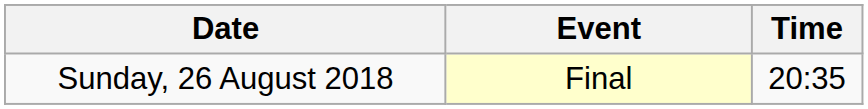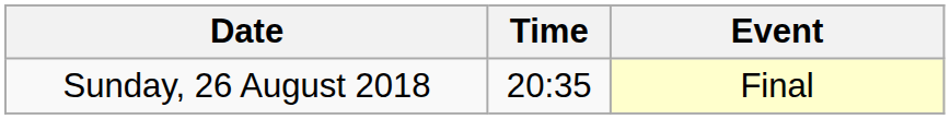columns swapped: Time <-> Event
